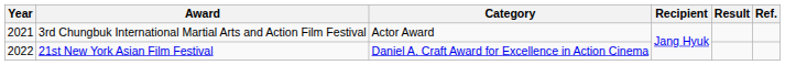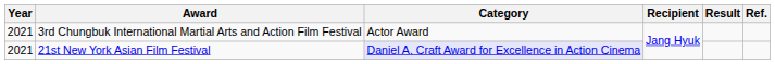21st New York Asian Film Festival | Year: 2022 -> 2021
21st New York Asian Film Festival | Category: no background -> lavender background
